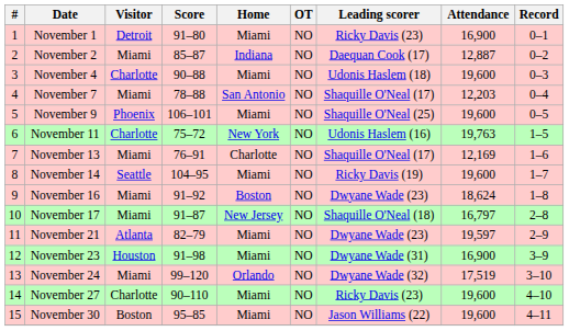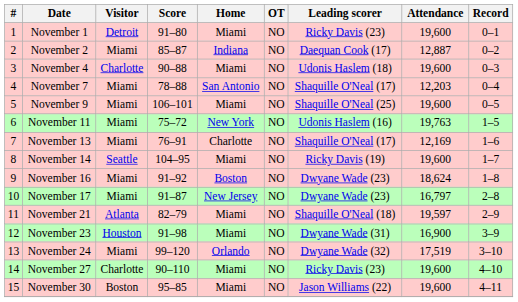November 1 | Attendance: 16,900 -> 19,600
November 9 | Visitor: Phoenix -> Miami
November 11 | Visitor: Charlotte -> Miami
November 17 | Leading scorer: Shaquille O'Neal (18) -> Dwyane Wade (23)
November 21 | Leading scorer: Dwyane Wade (23) -> Shaquille O'Neal (18)
